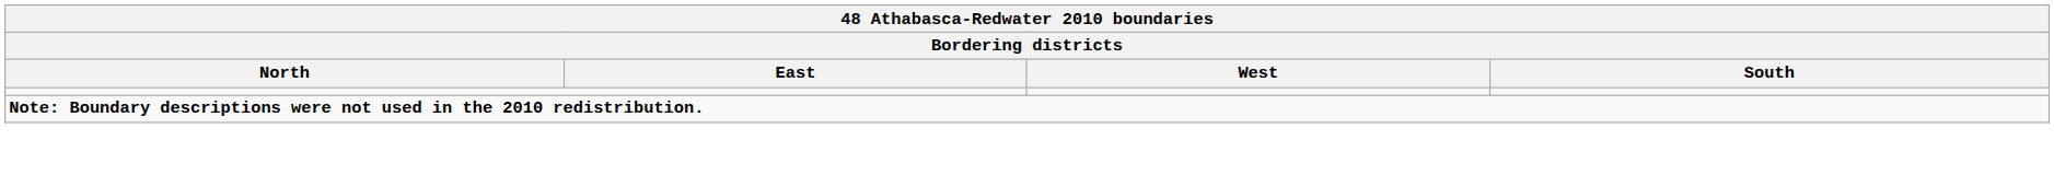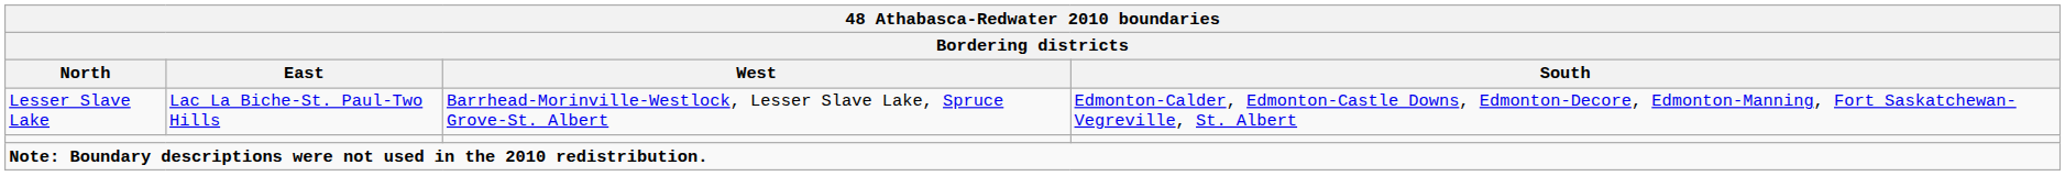+ row: Lesser Slave Lake | Lac La Biche-St. Paul-Two Hills | Barrhead-Morinville-Westlock, Lesser Slave Lake, Spruce Grove-St. Albert | Edmonton-Calder, Edmonton-Castle Downs, Edmonton-Decore, Edmonton-Manning, Fort Saskatchewan-Vegreville, St. Albert
